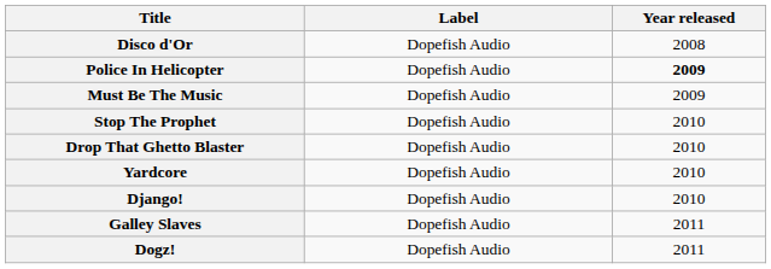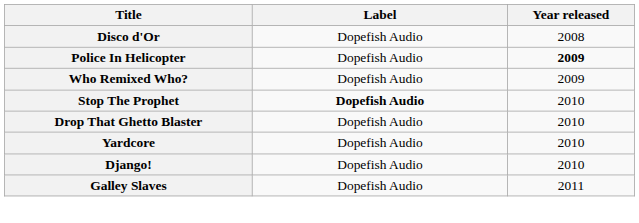+ row: Who Remixed Who? | Dopefish Audio | 2009
- row: Must Be The Music | Dopefish Audio | 2009
Stop The Prophet | Label: normal -> bold
- row: Dogz! | Dopefish Audio | 2011
